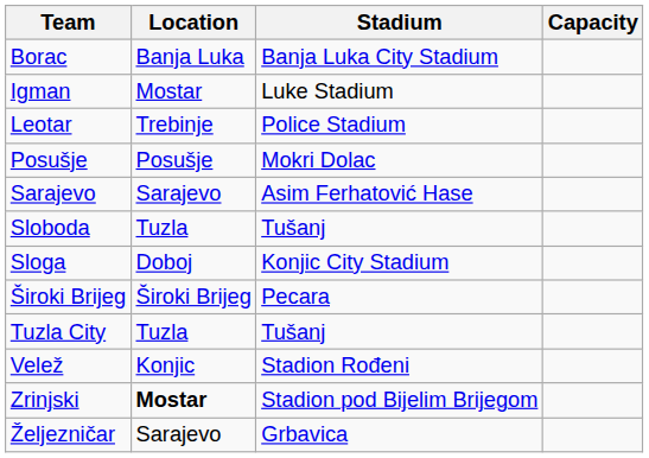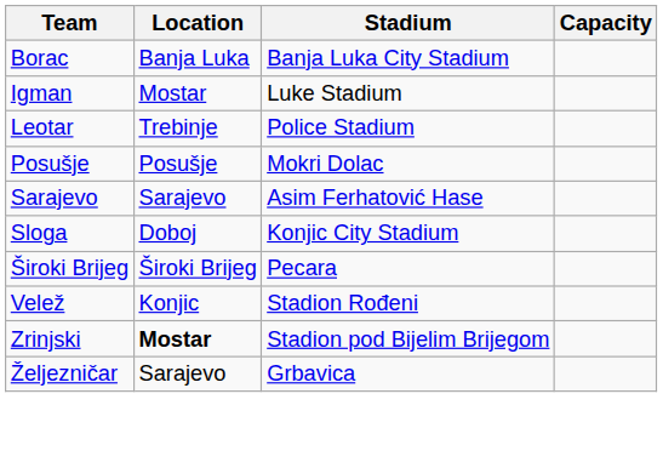- row: Sloboda | Tuzla | Tušanj
- row: Tuzla City | Tuzla | Tušanj
